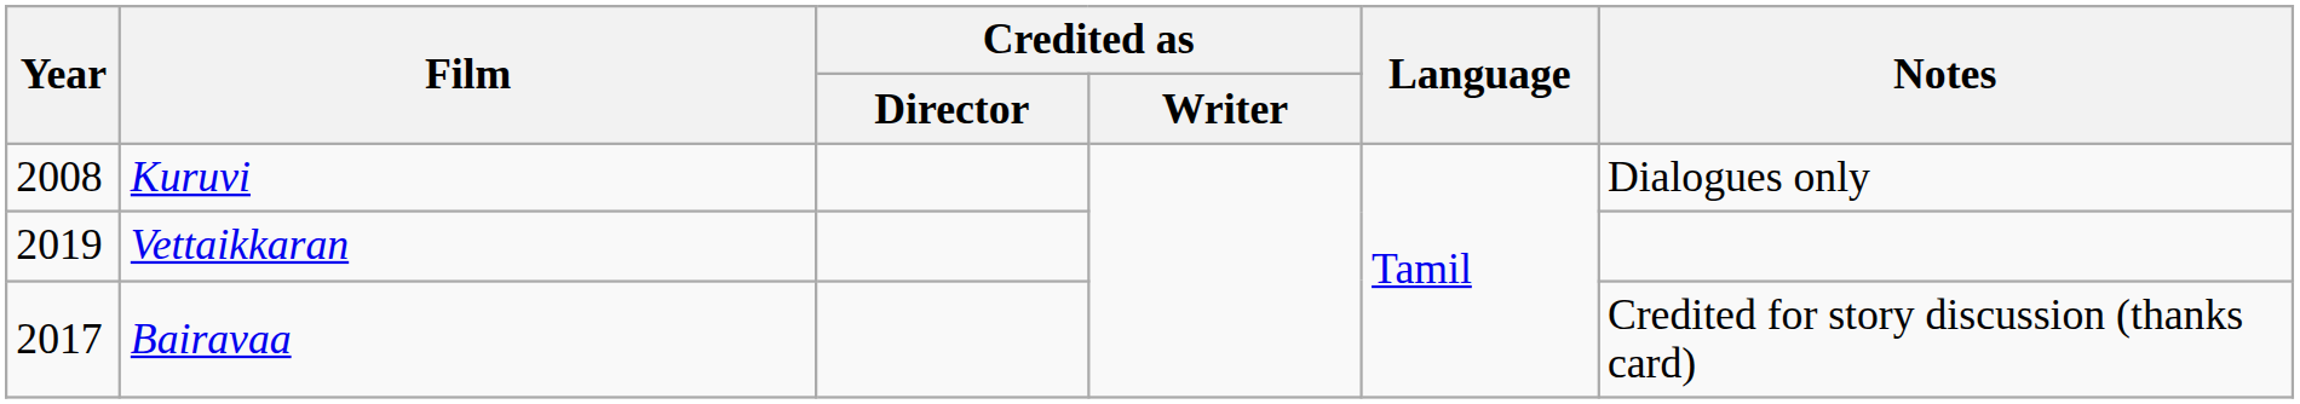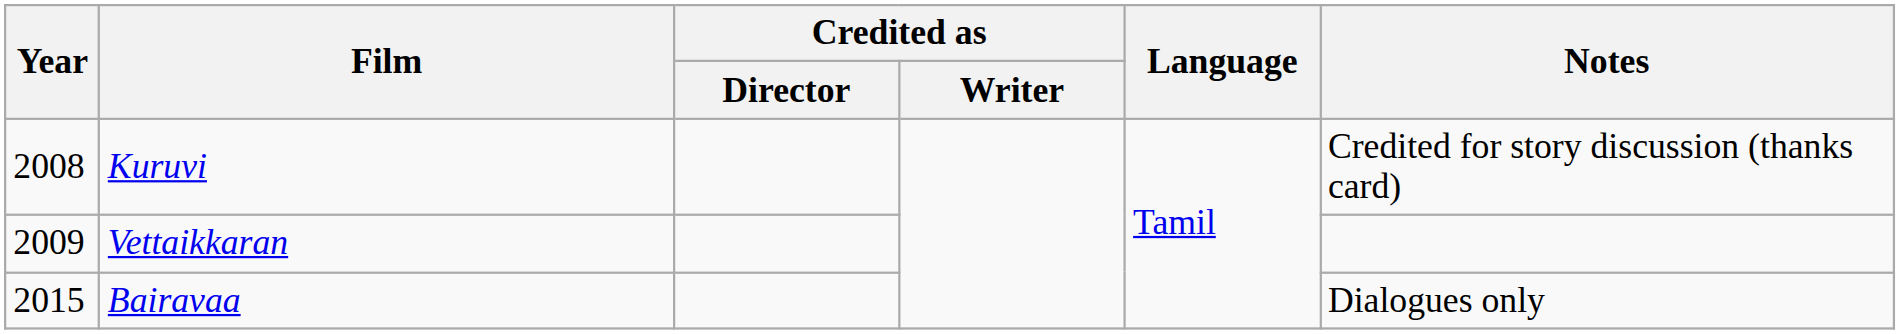Kuruvi | Notes: Dialogues only -> Credited for story discussion (thanks card)
Vettaikkaran | Year: 2019 -> 2009
Bairavaa | Year: 2017 -> 2015
Bairavaa | Notes: Credited for story discussion (thanks card) -> Dialogues only
